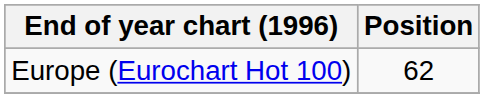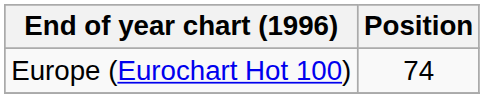Europe (Eurochart Hot 100) | Position: 62 -> 74
